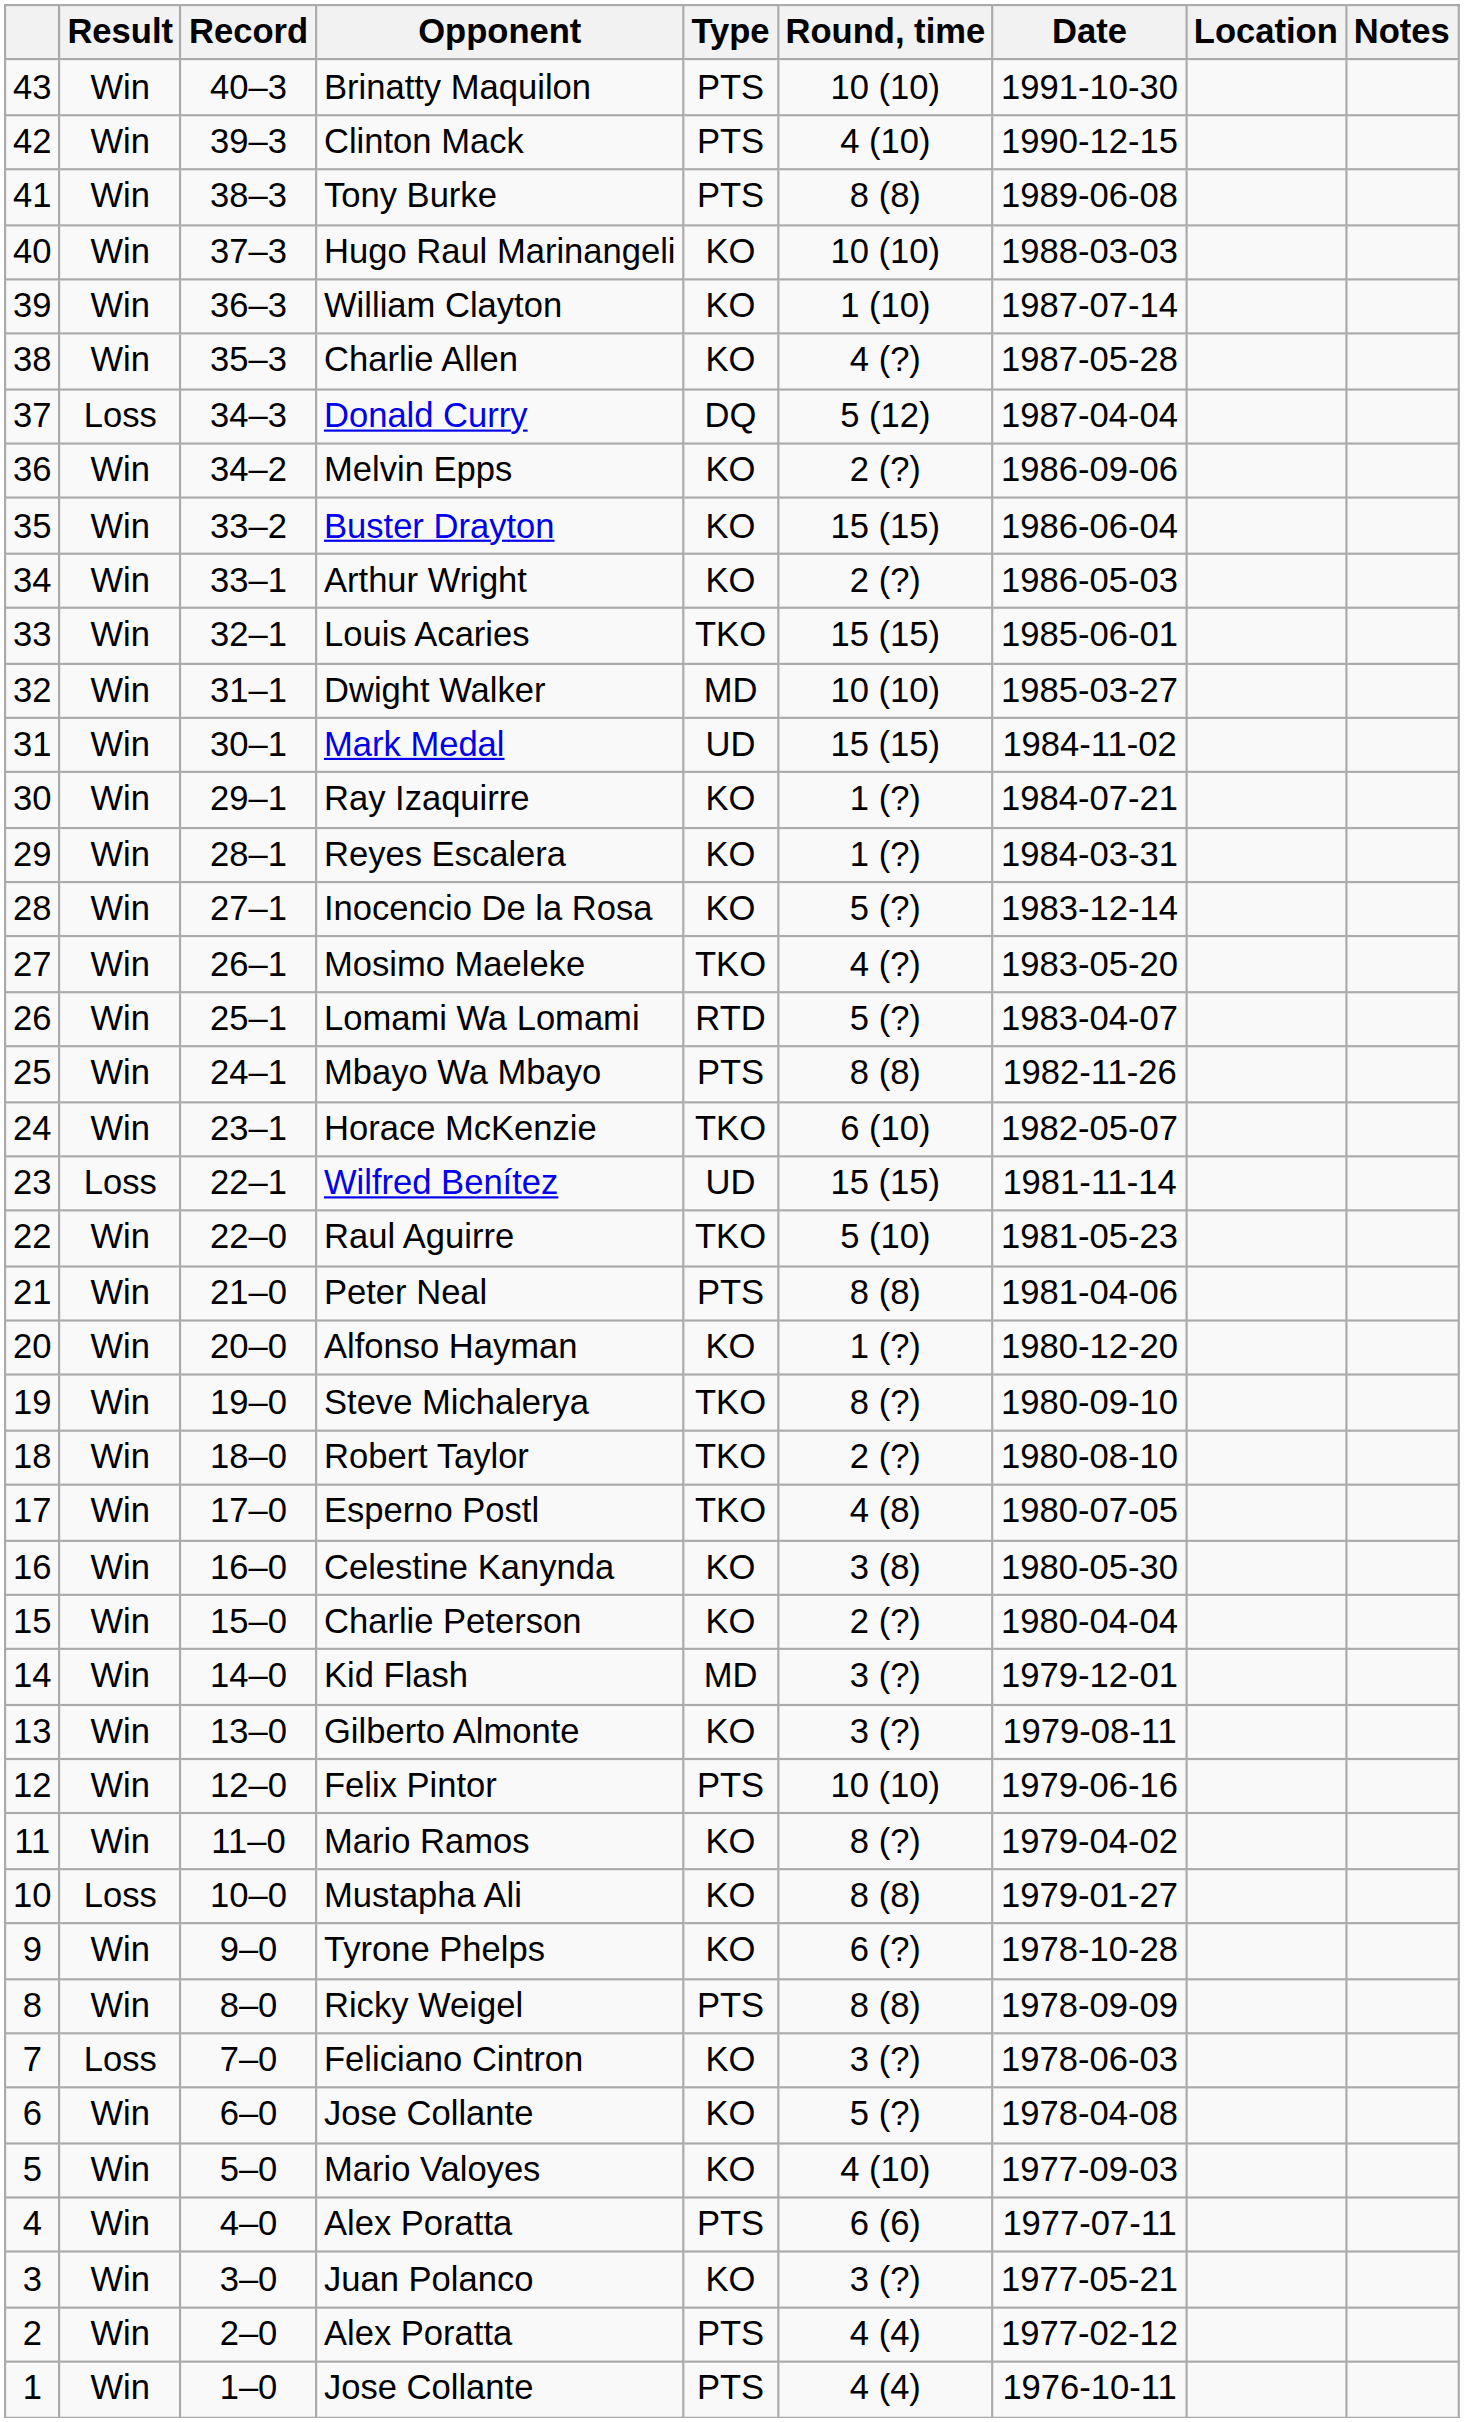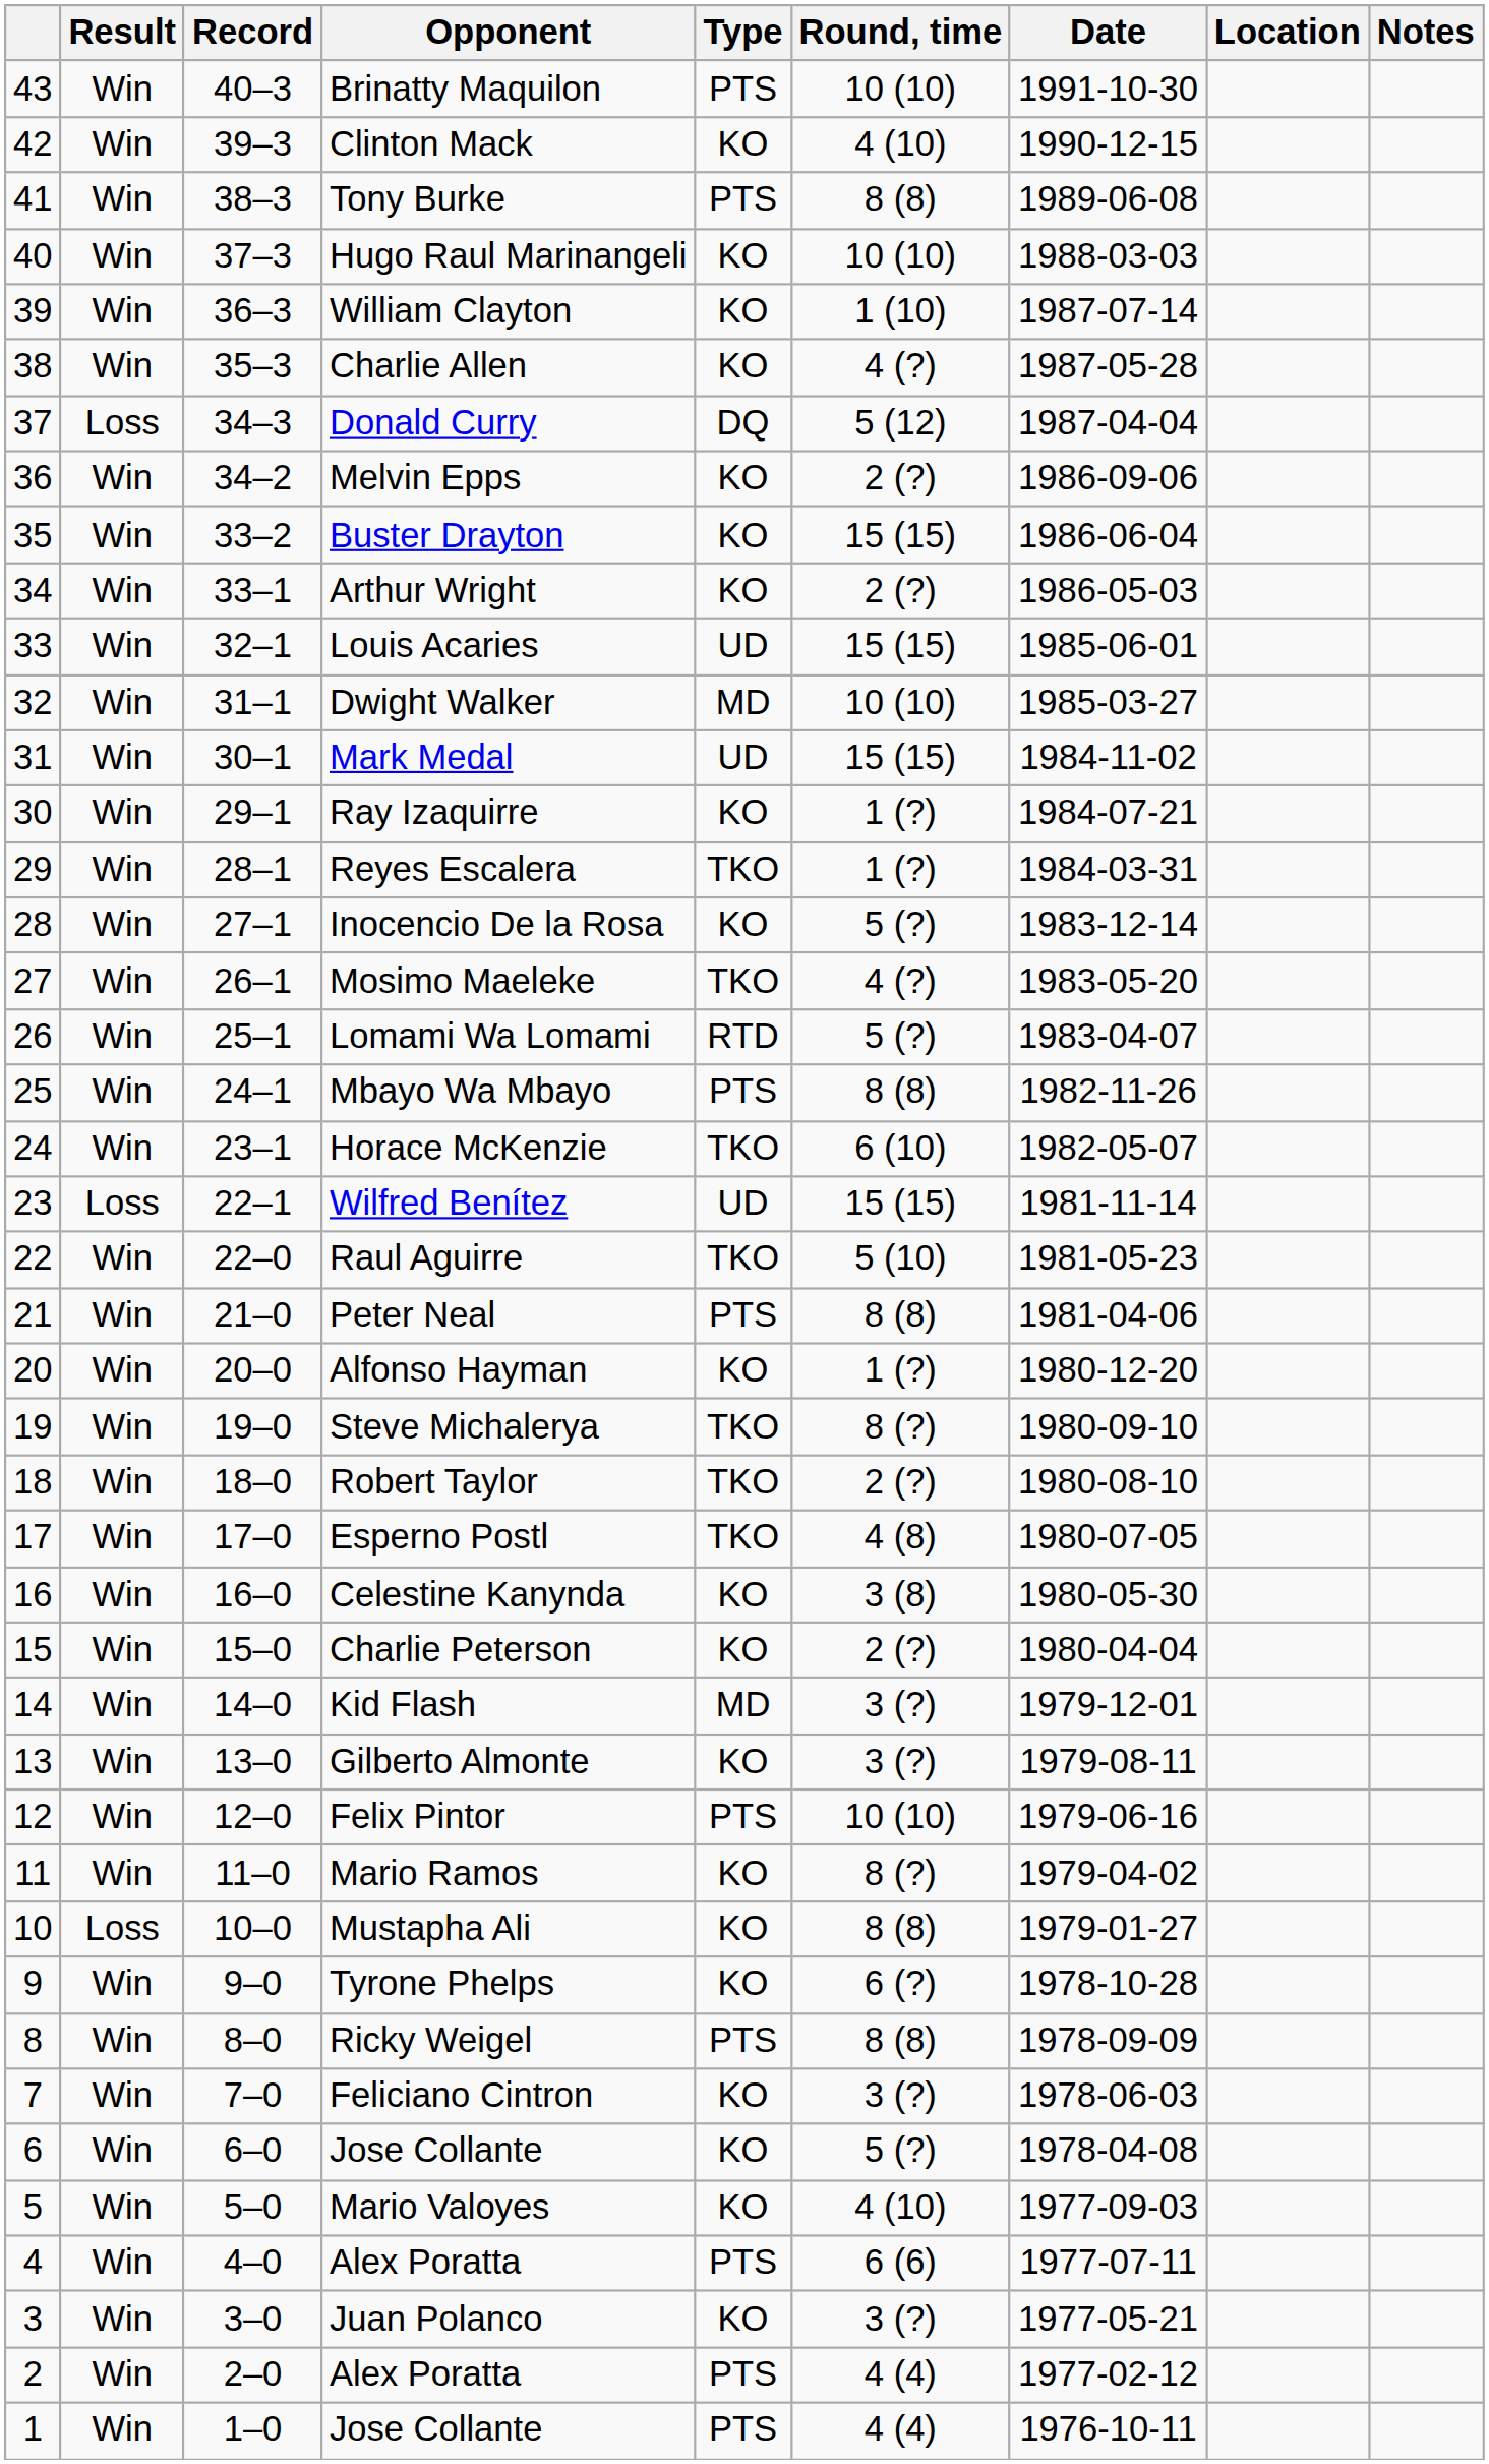Clinton Mack | Type: PTS -> KO
Louis Acaries | Type: TKO -> UD
Reyes Escalera | Type: KO -> TKO
Feliciano Cintron | Result: Loss -> Win
